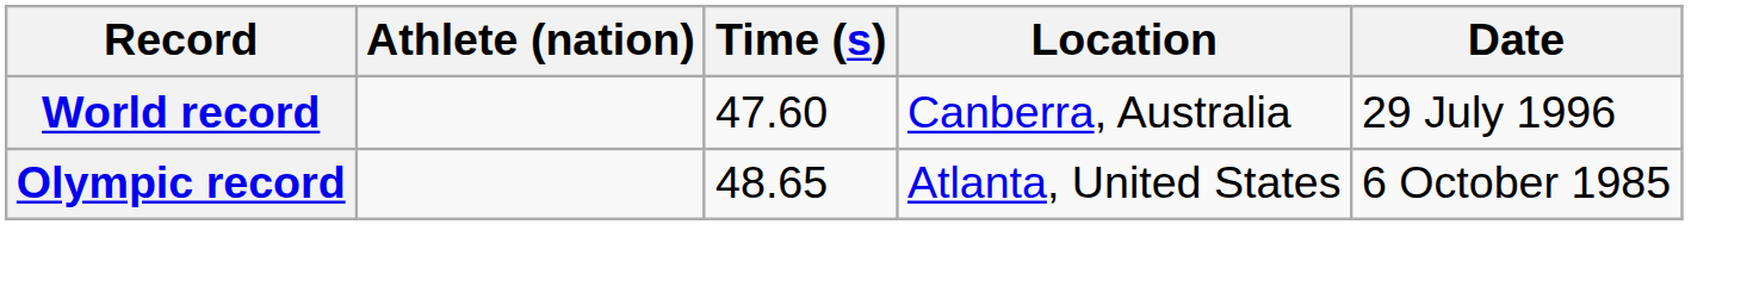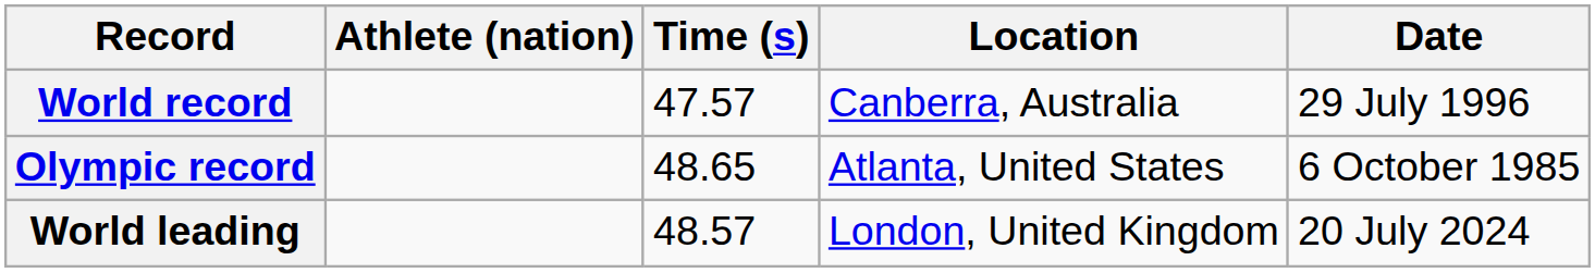World record | Time (s): 47.60 -> 47.57
+ row: World leading | 48.57 | London, United Kingdom | 20 July 2024
